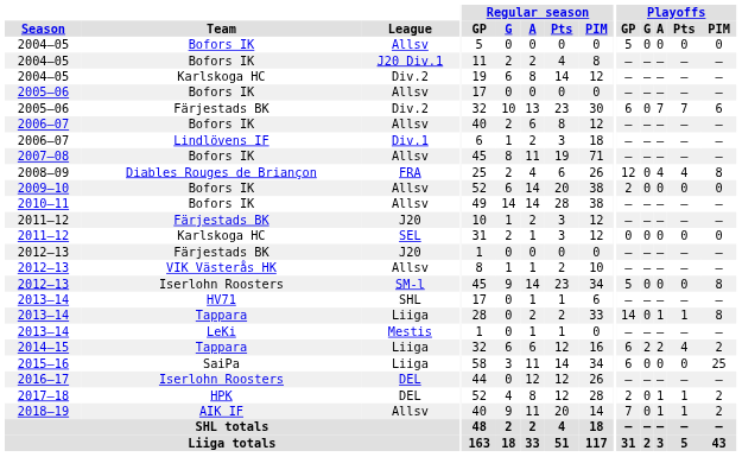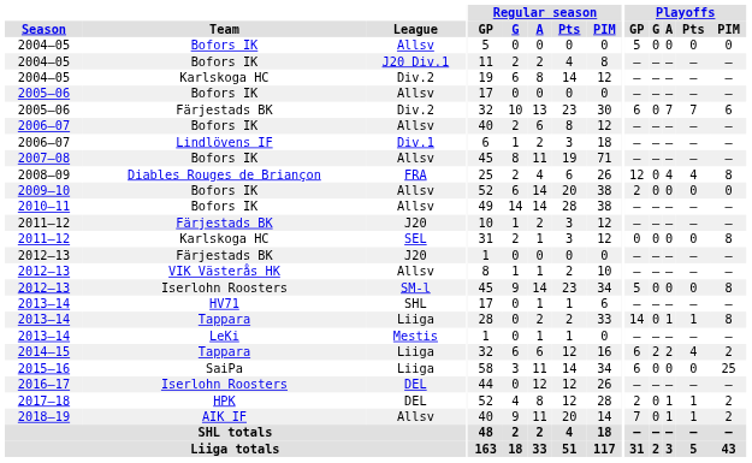2011–12 / SEL | Playoffs / PIM: 0 -> 8
